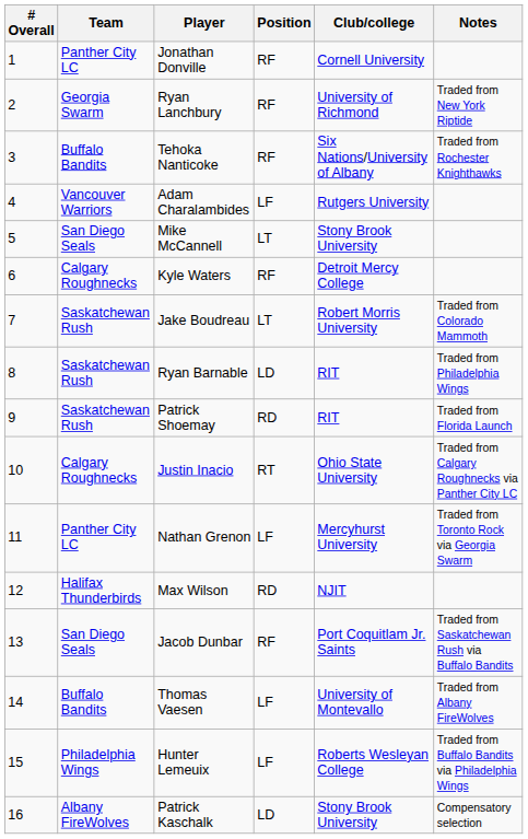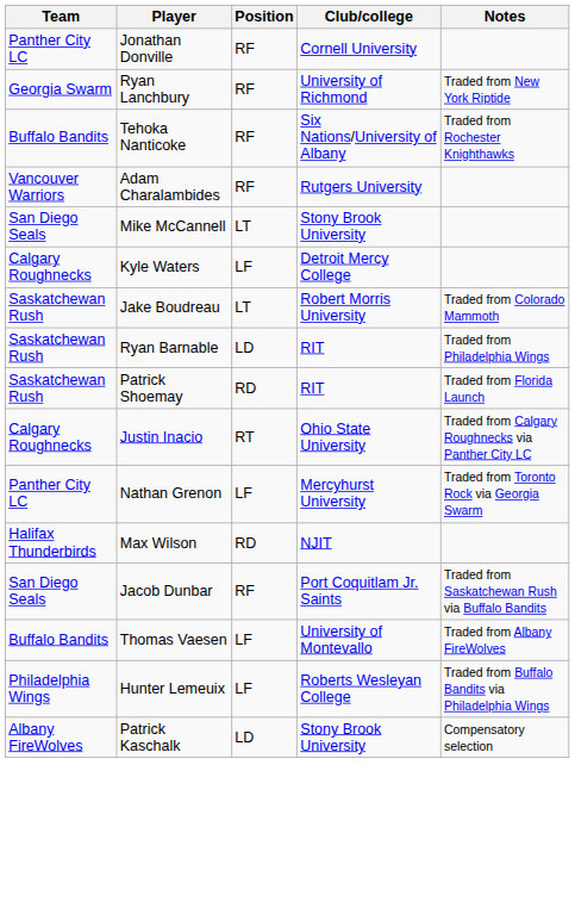- column: # Overall | 1 | 2 | 3 | 4 | 5 | 6 | 7 | 8 | 9 | 10 | 11 | 12 | 13 | 14 | 15 | 16
Adam Charalambides | Position: LF -> RF
Kyle Waters | Position: RF -> LF
